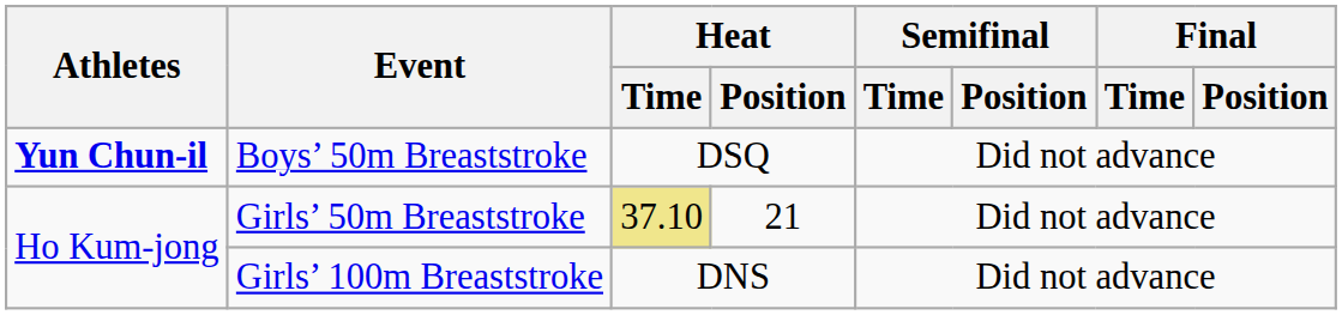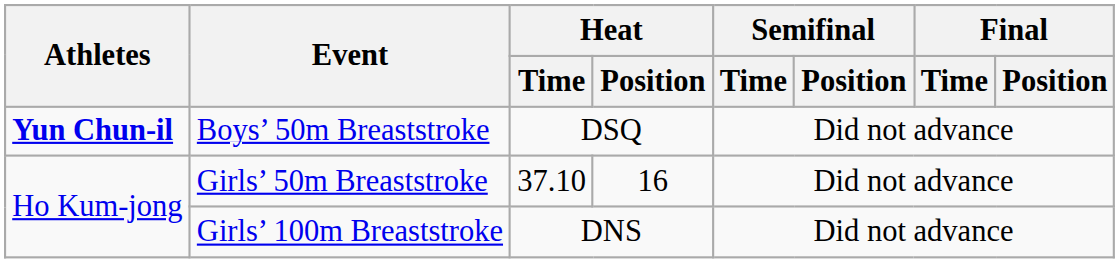Girls’ 50m Breaststroke | Heat / Time: khaki background -> no background
Girls’ 50m Breaststroke | Heat / Position: 21 -> 16
